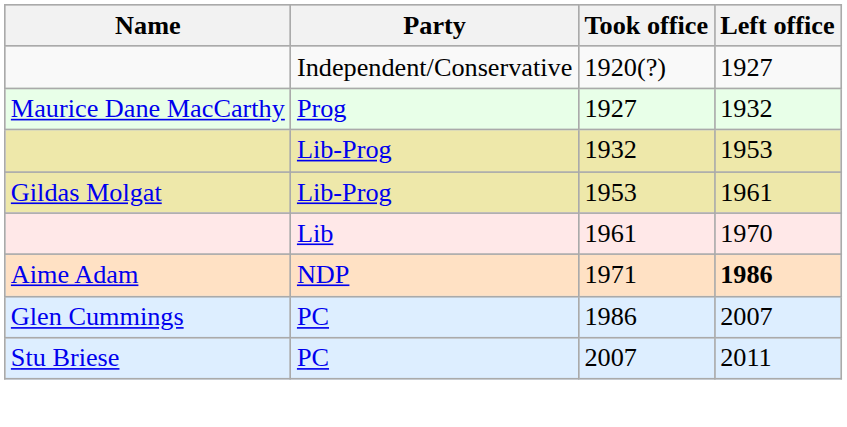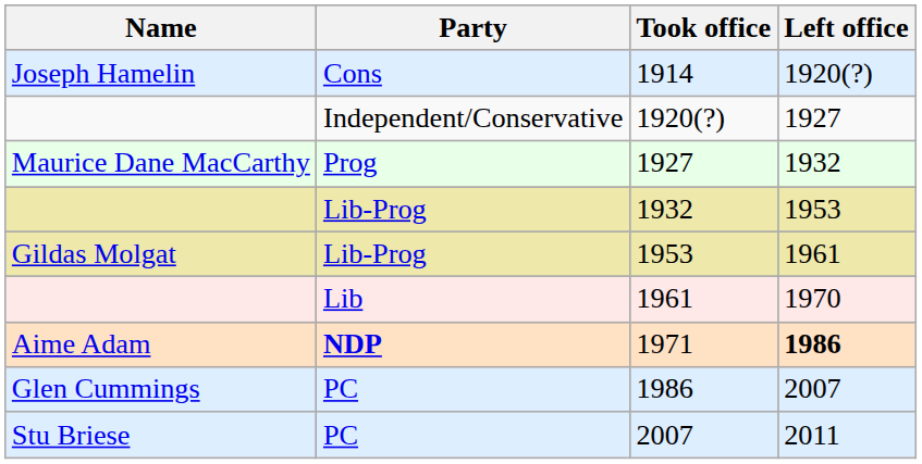+ row: Joseph Hamelin | Cons | 1914 | 1920(?)
1971 | Party: normal -> bold
